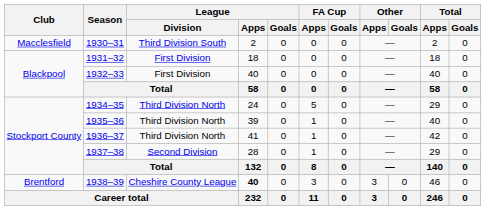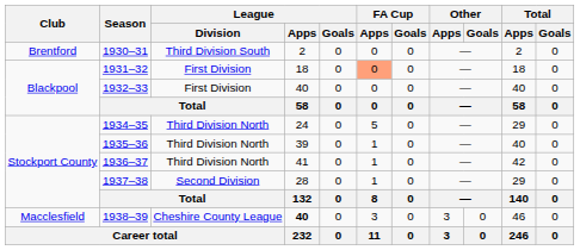1930–31 | Club: Macclesfield -> Brentford
1931–32 | FA Cup / Apps: no background -> lightsalmon background
1938–39 | Club: Brentford -> Macclesfield
